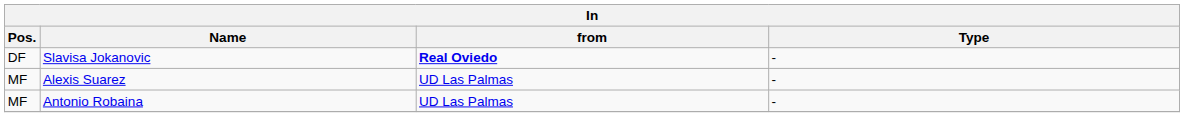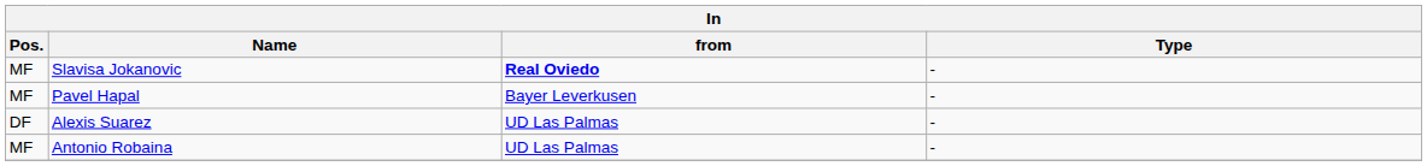Slavisa Jokanovic | Pos.: DF -> MF
+ row: MF | Pavel Hapal | Bayer Leverkusen | -
Alexis Suarez | Pos.: MF -> DF
